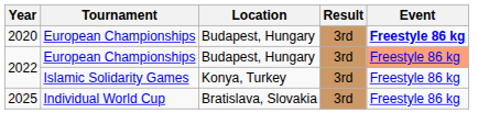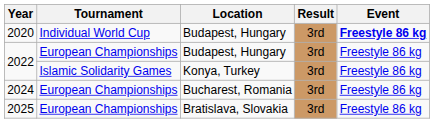2020 | Tournament: European Championships -> Individual World Cup
2022 / Budapest, Hungary | Event: lightsalmon background -> no background
+ row: 2024 | European Championships | Bucharest, Romania | 3rd | Freestyle 86 kg
2025 | Tournament: Individual World Cup -> European Championships
